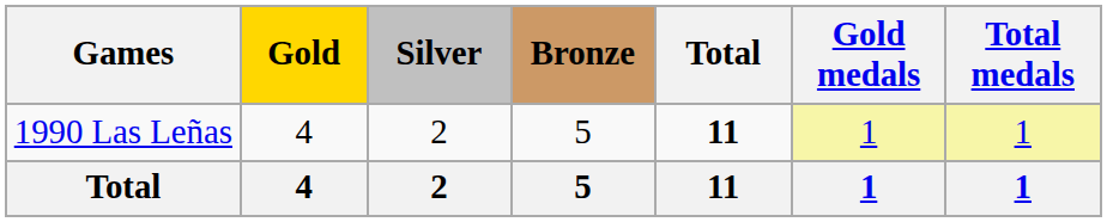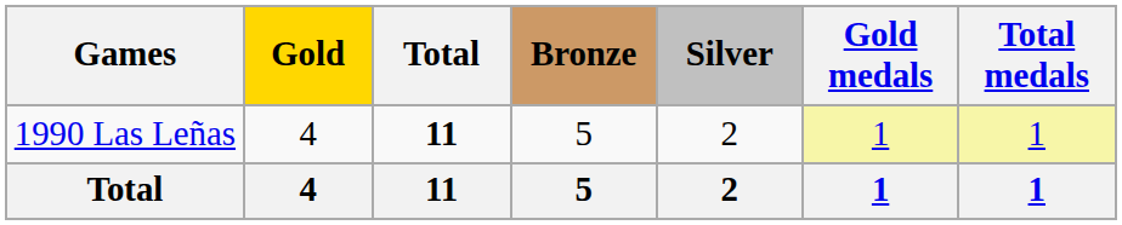columns swapped: Silver <-> Total
